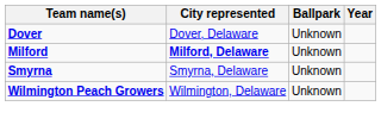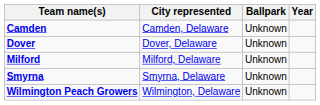+ row: Camden | Camden, Delaware | Unknown
Milford | City represented: bold -> normal
